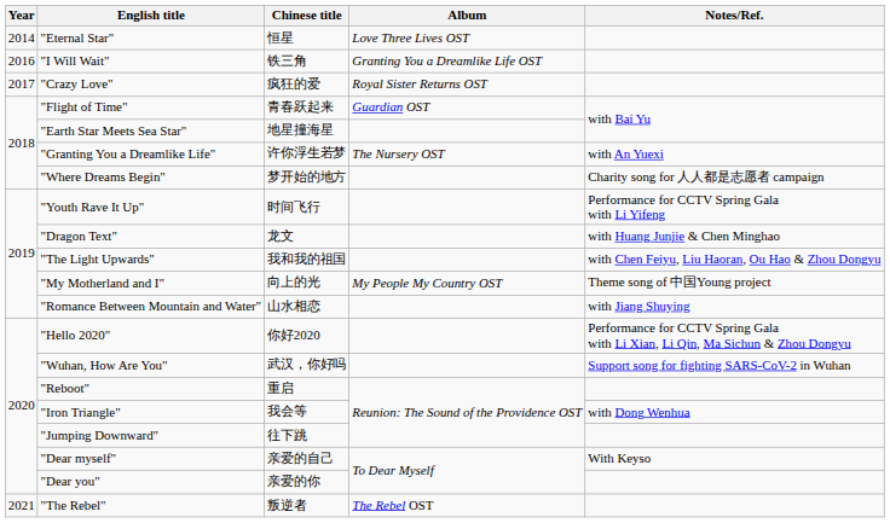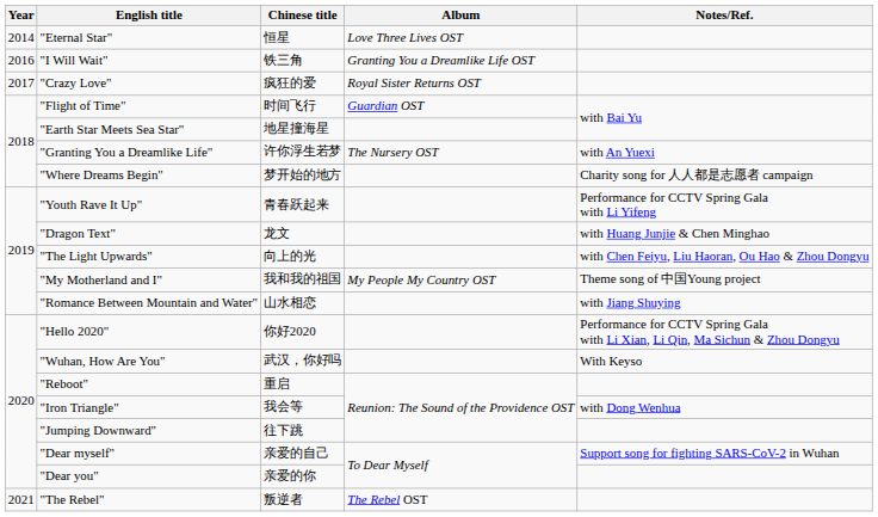"Flight of Time" | Chinese title: 青春跃起来 -> 时间飞行
"Youth Rave It Up" | Chinese title: 时间飞行 -> 青春跃起来
"The Light Upwards" | Chinese title: 我和我的祖国 -> 向上的光
"My Motherland and I" | Chinese title: 向上的光 -> 我和我的祖国
"Wuhan, How Are You" | Notes/Ref.: Support song for fighting SARS-CoV-2 in Wuhan -> With Keyso
"Dear myself" | Notes/Ref.: With Keyso -> Support song for fighting SARS-CoV-2 in Wuhan
